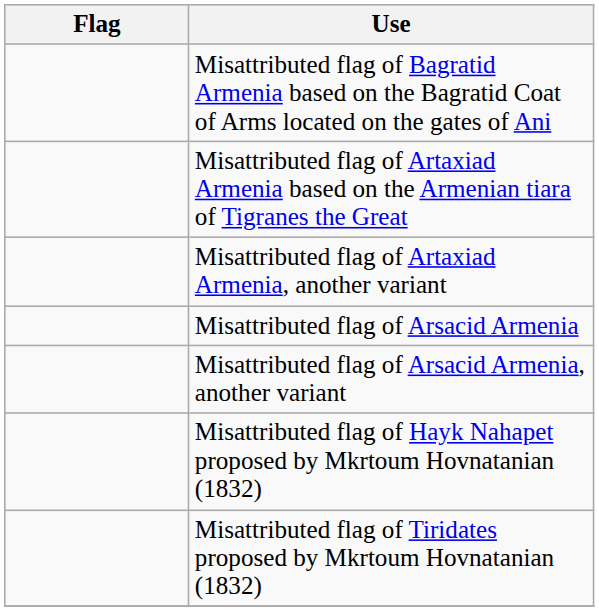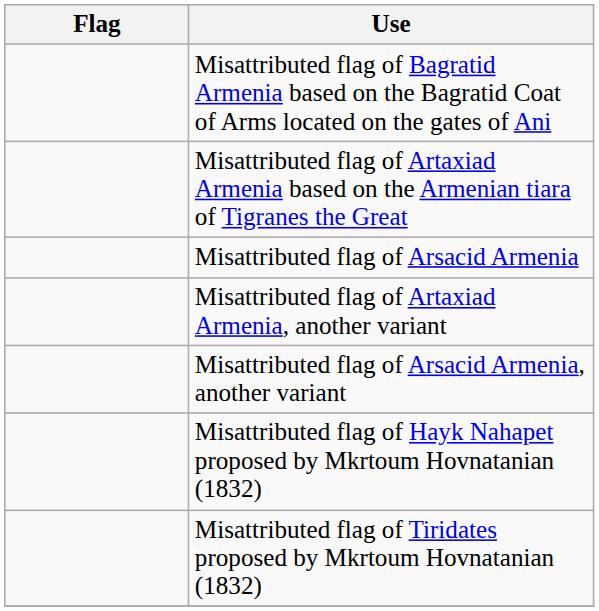rows swapped: Misattributed flag of Artaxiad Armenia, another variant <-> Misattributed flag of Arsacid Armenia
